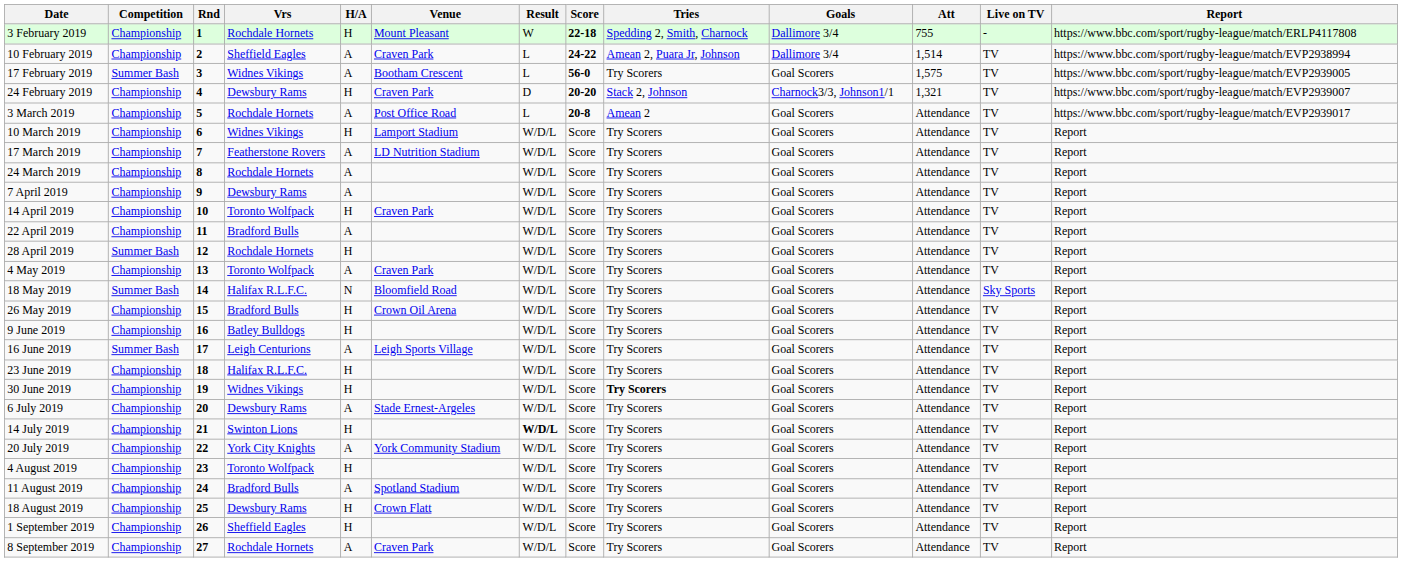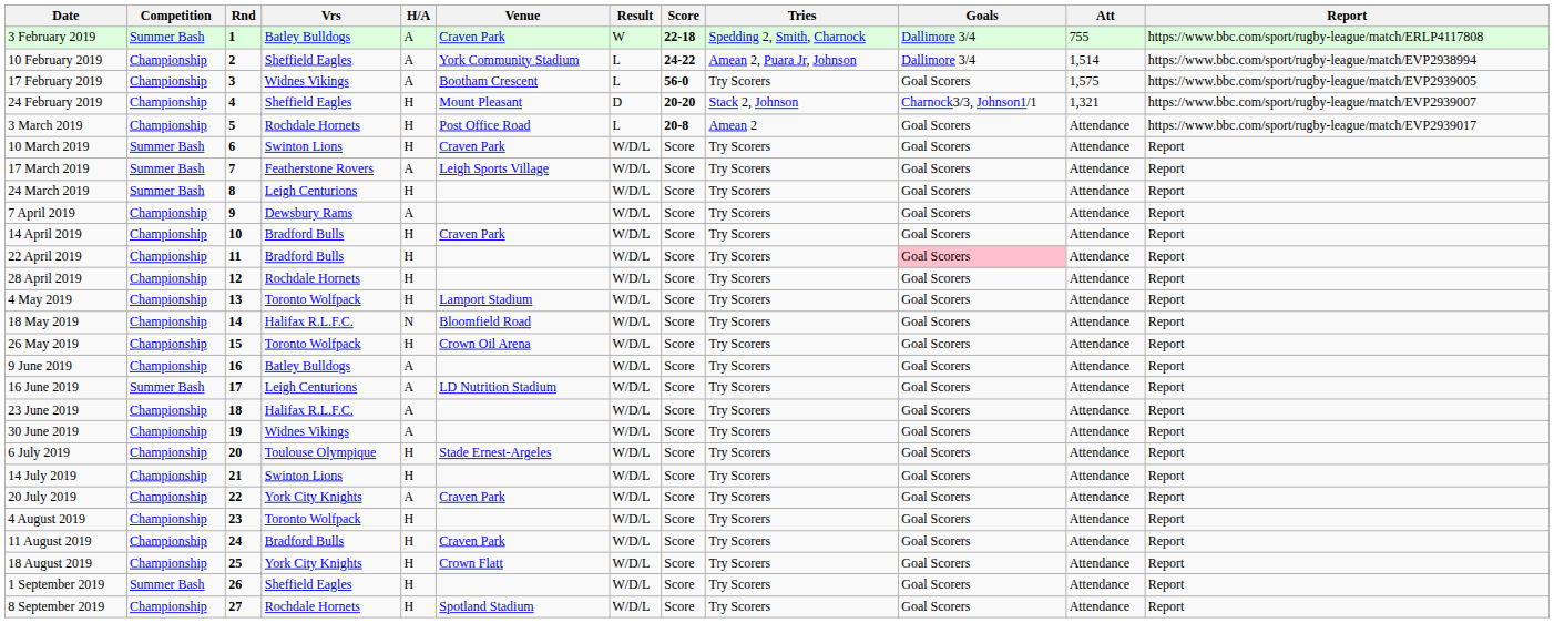- column: Live on TV | - | TV | TV | TV | TV | TV | TV | TV | TV | TV | TV | TV | TV | Sky Sports | TV | TV | TV | TV | TV | TV | TV | TV | TV | TV | TV | TV | TV
3 February 2019 | Competition: Championship -> Summer Bash
3 February 2019 | Vrs: Rochdale Hornets -> Batley Bulldogs
3 February 2019 | H/A: H -> A
3 February 2019 | Venue: Mount Pleasant -> Craven Park
10 February 2019 | Venue: Craven Park -> York Community Stadium
17 February 2019 | Competition: Summer Bash -> Championship
24 February 2019 | Vrs: Dewsbury Rams -> Sheffield Eagles
24 February 2019 | Venue: Craven Park -> Mount Pleasant
3 March 2019 | H/A: A -> H
10 March 2019 | Competition: Championship -> Summer Bash
10 March 2019 | Vrs: Widnes Vikings -> Swinton Lions
10 March 2019 | Venue: Lamport Stadium -> Craven Park
17 March 2019 | Competition: Championship -> Summer Bash
17 March 2019 | Venue: LD Nutrition Stadium -> Leigh Sports Village
24 March 2019 | Competition: Championship -> Summer Bash
24 March 2019 | Vrs: Rochdale Hornets -> Leigh Centurions
24 March 2019 | H/A: A -> H
14 April 2019 | Vrs: Toronto Wolfpack -> Bradford Bulls
22 April 2019 | H/A: A -> H
22 April 2019 | Goals: no background -> pink background
28 April 2019 | Competition: Summer Bash -> Championship
4 May 2019 | H/A: A -> H
4 May 2019 | Venue: Craven Park -> Lamport Stadium
18 May 2019 | Competition: Summer Bash -> Championship
26 May 2019 | Vrs: Bradford Bulls -> Toronto Wolfpack
9 June 2019 | H/A: H -> A
16 June 2019 | Venue: Leigh Sports Village -> LD Nutrition Stadium
23 June 2019 | H/A: H -> A
30 June 2019 | H/A: H -> A
30 June 2019 | Tries: bold -> normal
6 July 2019 | Vrs: Dewsbury Rams -> Toulouse Olympique
6 July 2019 | H/A: A -> H
14 July 2019 | Result: bold -> normal
20 July 2019 | Venue: York Community Stadium -> Craven Park
11 August 2019 | H/A: A -> H
11 August 2019 | Venue: Spotland Stadium -> Craven Park
18 August 2019 | Vrs: Dewsbury Rams -> York City Knights
1 September 2019 | Competition: Championship -> Summer Bash
8 September 2019 | H/A: A -> H
8 September 2019 | Venue: Craven Park -> Spotland Stadium
